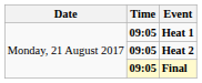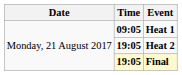Heat 2 | Time: 09:05 -> 19:05
Final | Time: 09:05 -> 19:05
